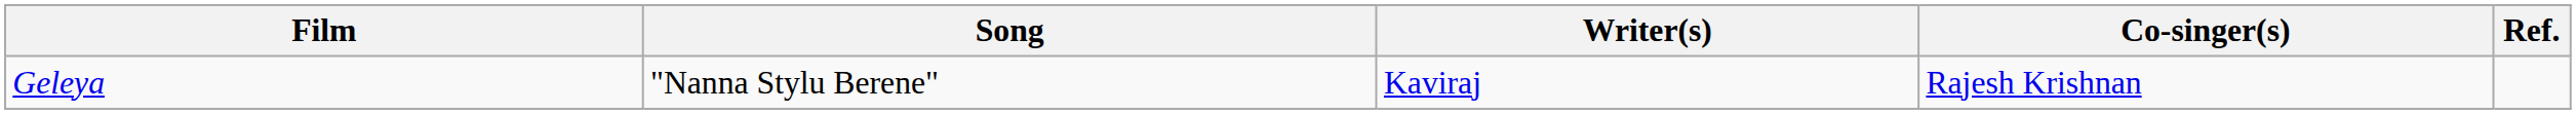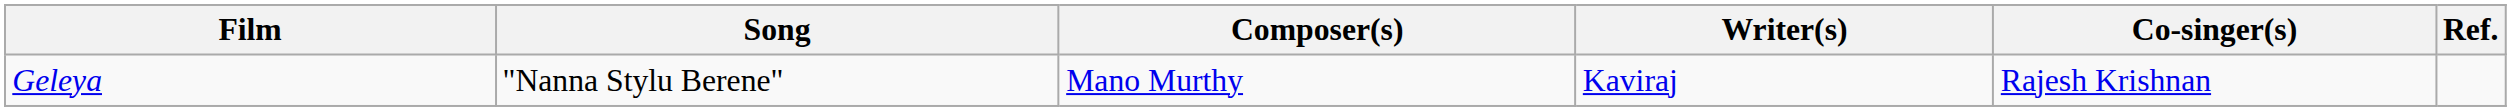+ column: Composer(s) | Mano Murthy
